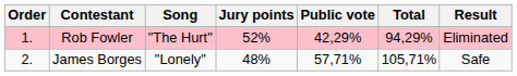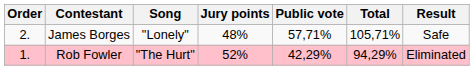rows swapped: Rob Fowler <-> James Borges
